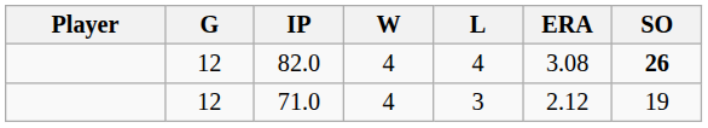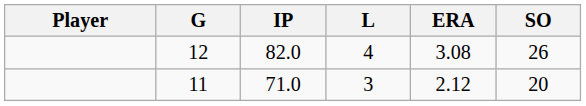- column: W | 4 | 4
82.0 | SO: bold -> normal
71.0 | G: 12 -> 11
71.0 | SO: 19 -> 20
